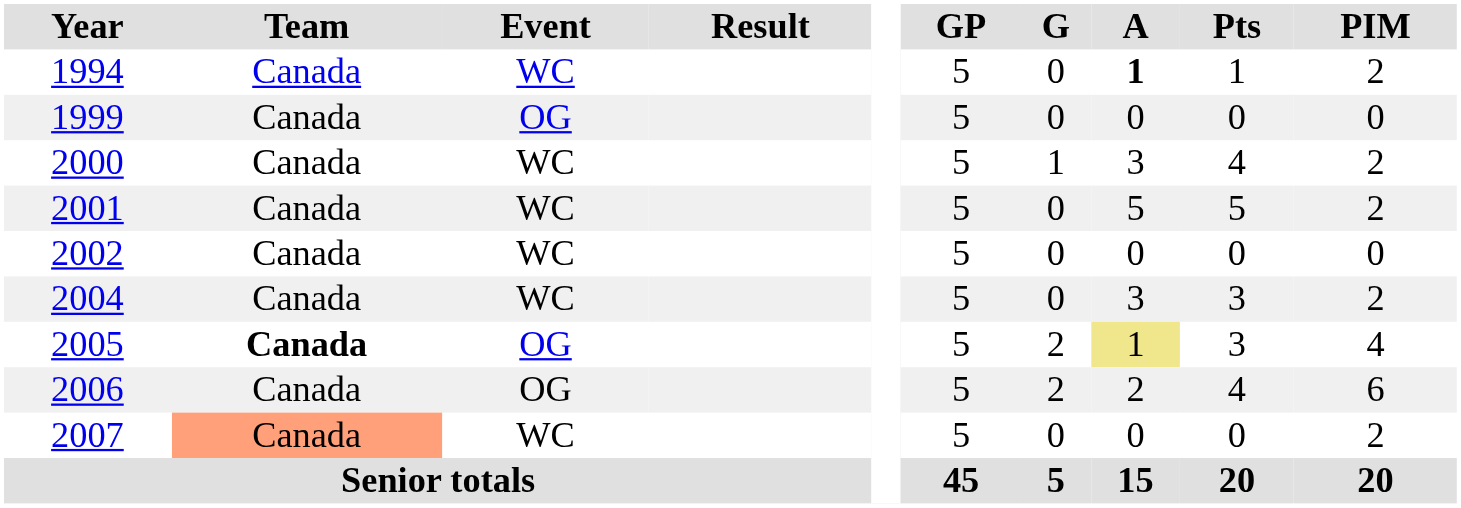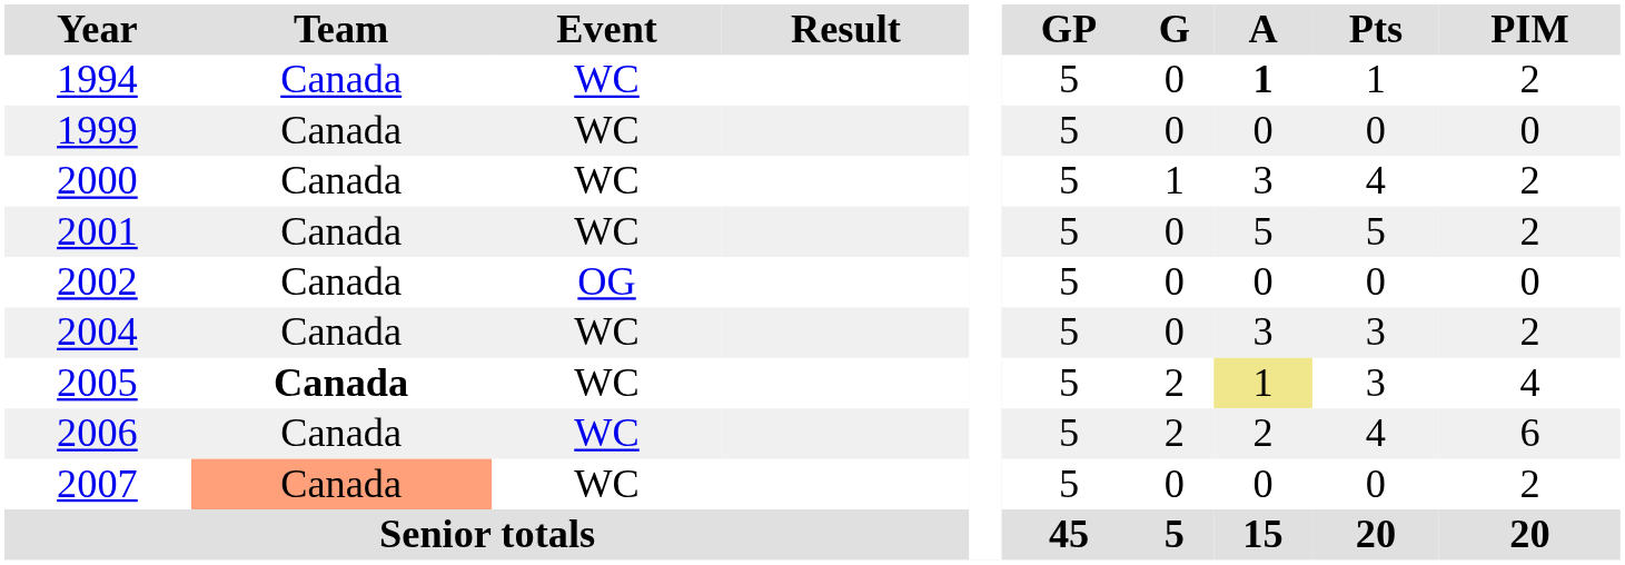1999 | Event: OG -> WC
2002 | Event: WC -> OG
2005 | Event: OG -> WC
2006 | Event: OG -> WC
